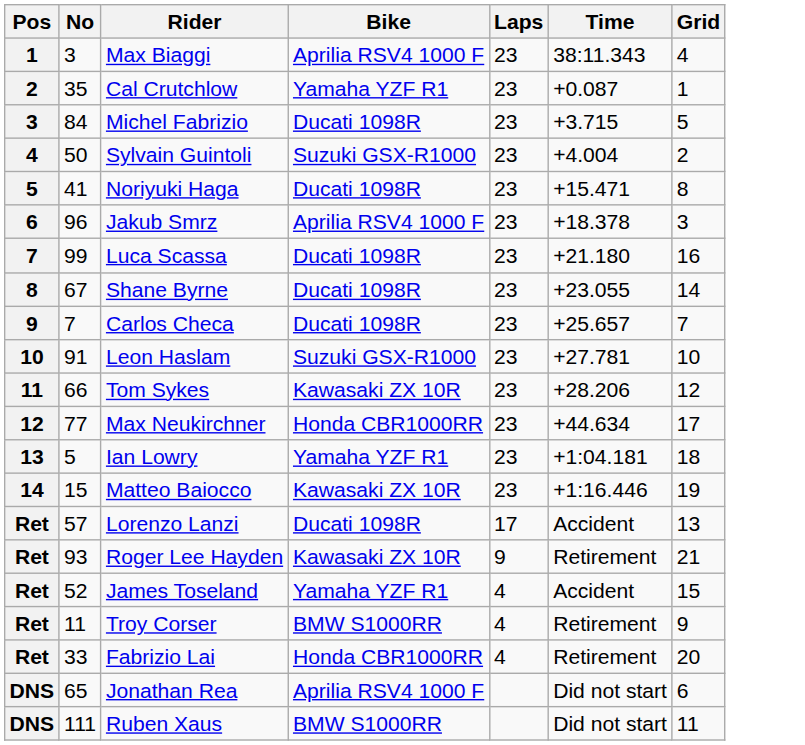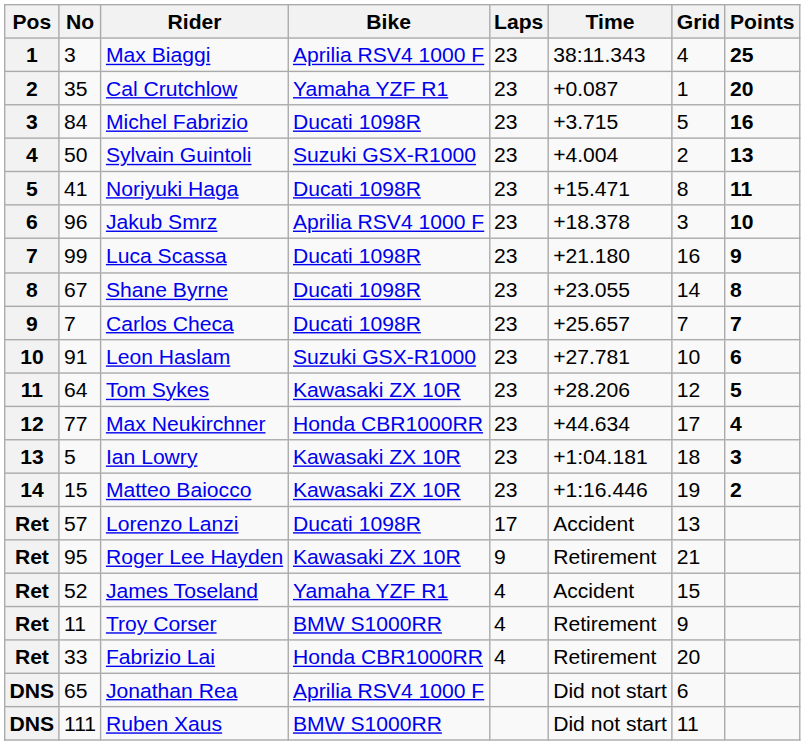+ column: Points | 25 | 20 | 16 | 13 | 11 | 10 | 9 | 8 | 7 | 6 | 5 | 4 | 3 | 2
Tom Sykes | No: 66 -> 64
Ian Lowry | Bike: Yamaha YZF R1 -> Kawasaki ZX 10R
Roger Lee Hayden | No: 93 -> 95
